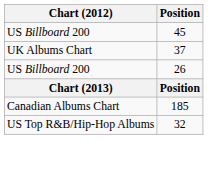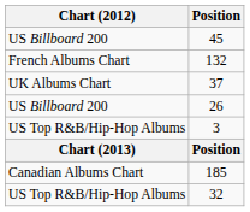+ row: French Albums Chart | 132
+ row: US Top R&B/Hip-Hop Albums | 3
